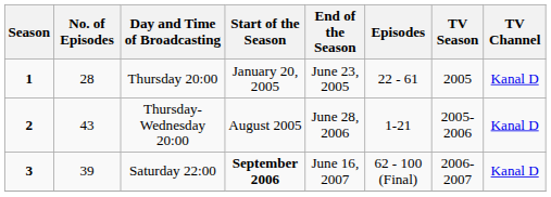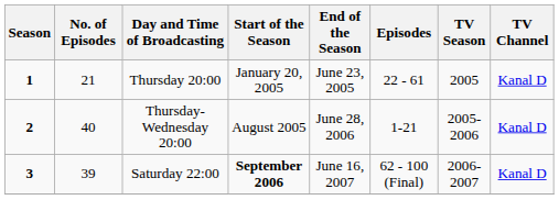Thursday 20:00 | No. of Episodes: 28 -> 21
Thursday-Wednesday 20:00 | No. of Episodes: 43 -> 40
